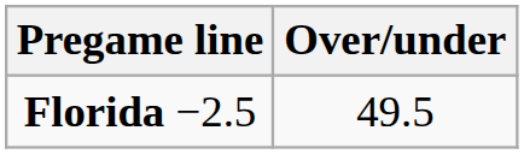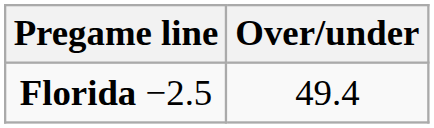Florida −2.5 | Over/under: 49.5 -> 49.4
